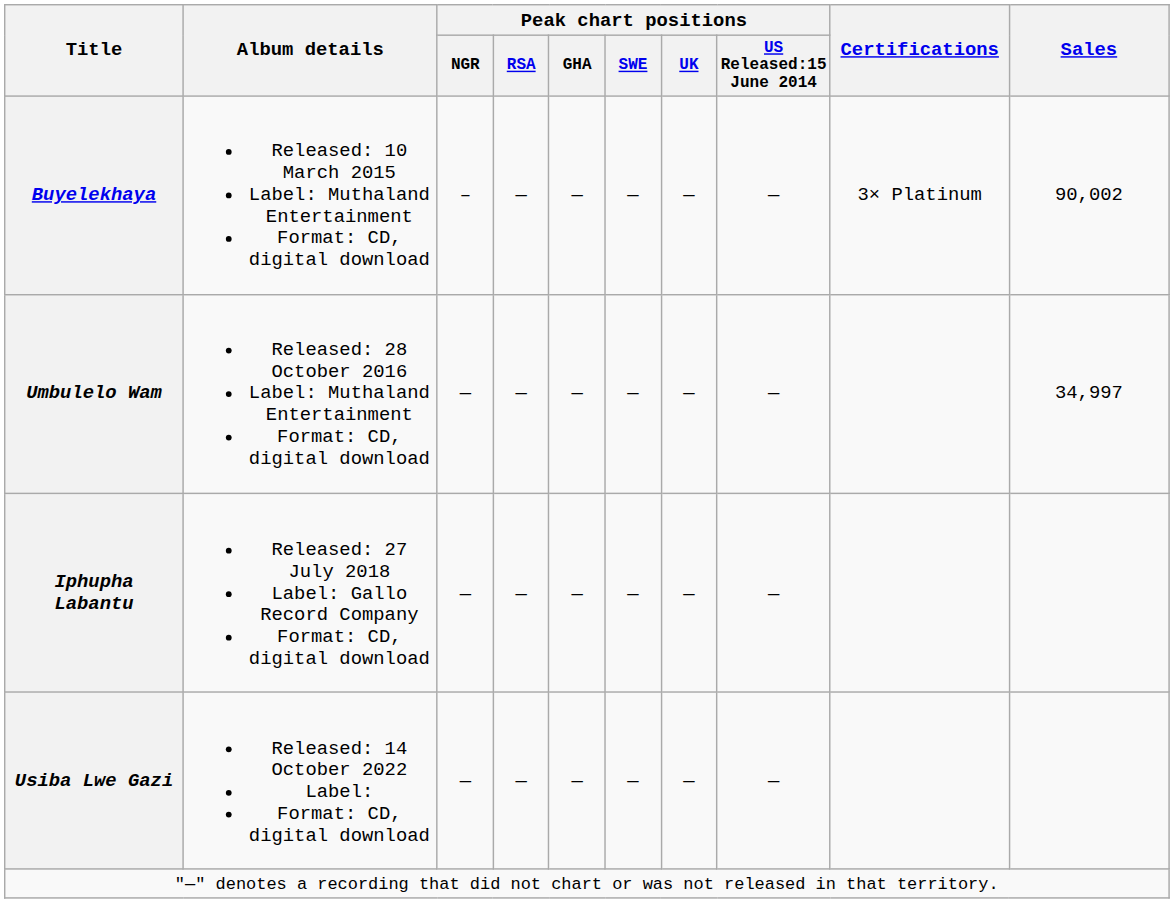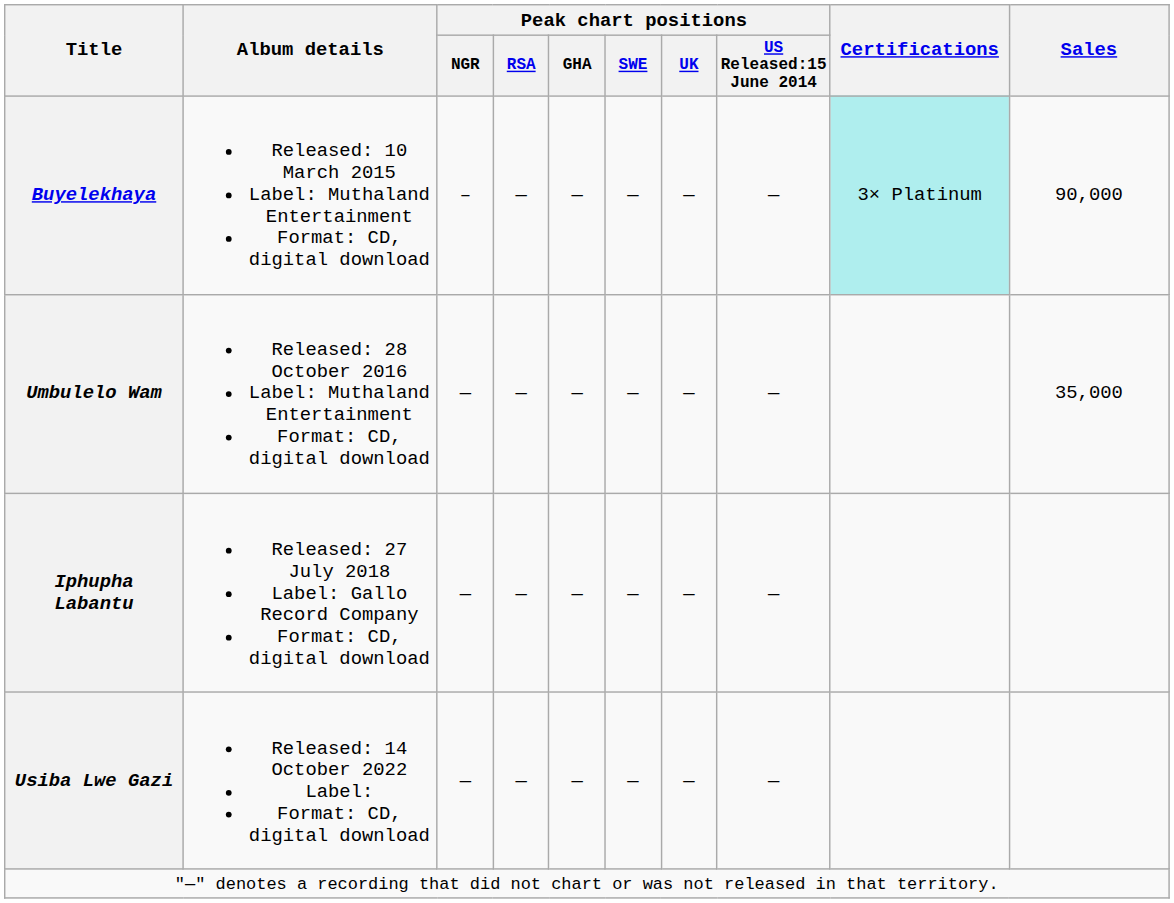Buyelekhaya | Certifications: no background -> paleturquoise background
Buyelekhaya | Sales: 90,002 -> 90,000
Umbulelo Wam | Sales: 34,997 -> 35,000
